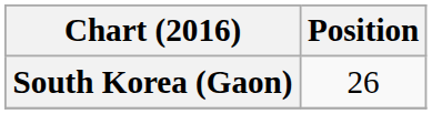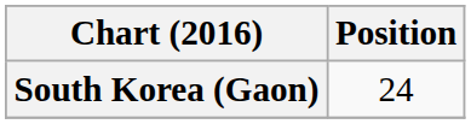South Korea (Gaon) | Position: 26 -> 24
